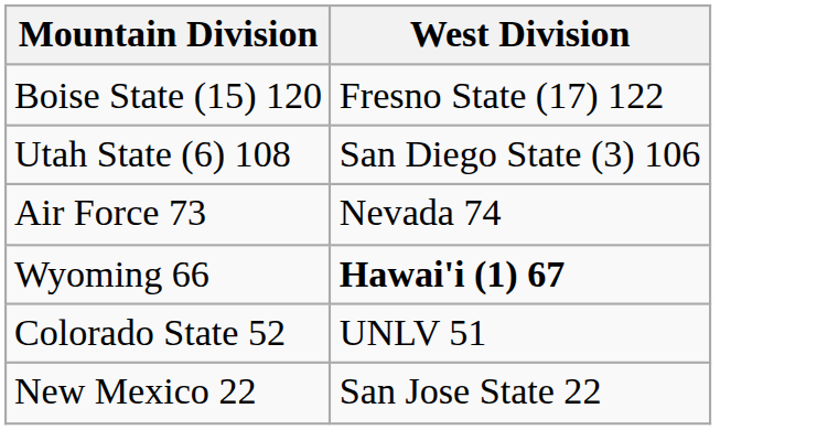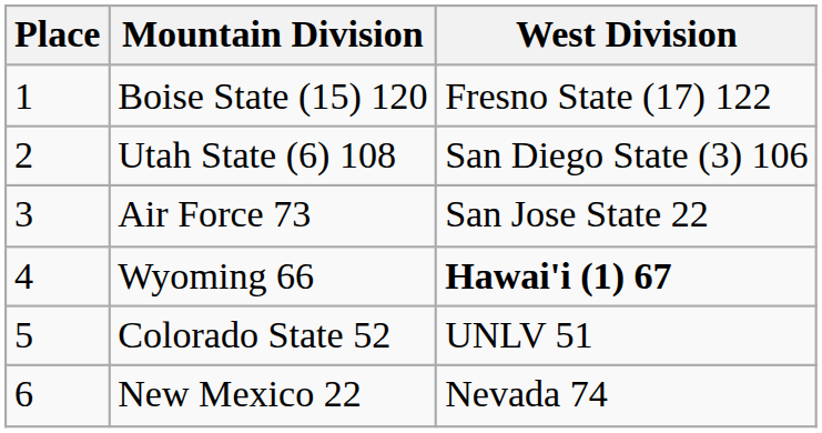+ column: Place | 1 | 2 | 3 | 4 | 5 | 6
Air Force 73 | West Division: Nevada 74 -> San Jose State 22
New Mexico 22 | West Division: San Jose State 22 -> Nevada 74
